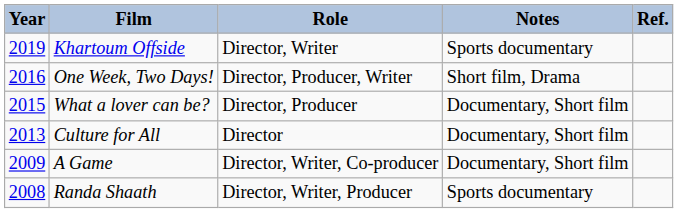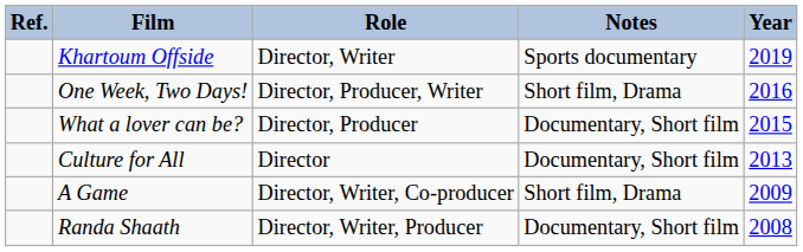columns swapped: Year <-> Ref.
A Game | Notes: Documentary, Short film -> Short film, Drama
Randa Shaath | Notes: Sports documentary -> Documentary, Short film
